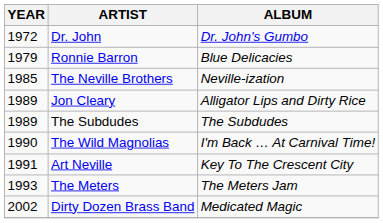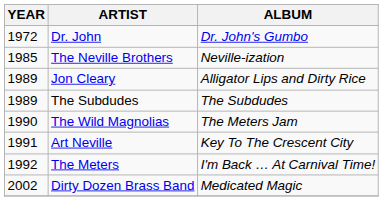- row: 1979 | Ronnie Barron | Blue Delicacies
The Wild Magnolias | ALBUM: I'm Back … At Carnival Time! -> The Meters Jam
The Meters | YEAR: 1993 -> 1992
The Meters | ALBUM: The Meters Jam -> I'm Back … At Carnival Time!
